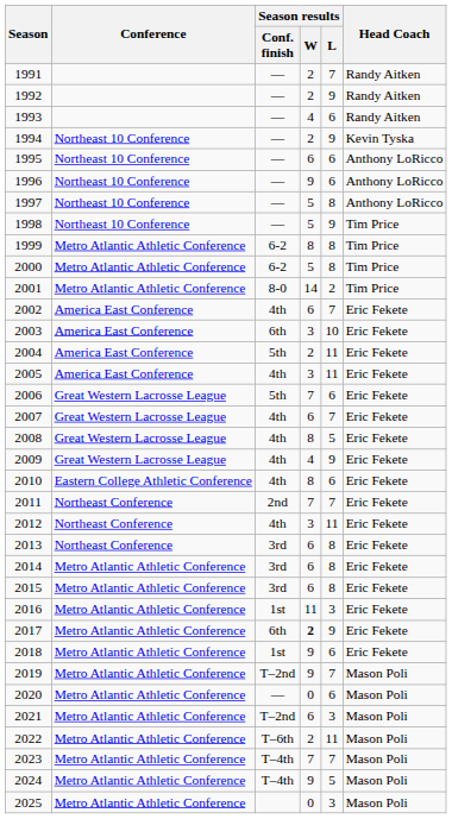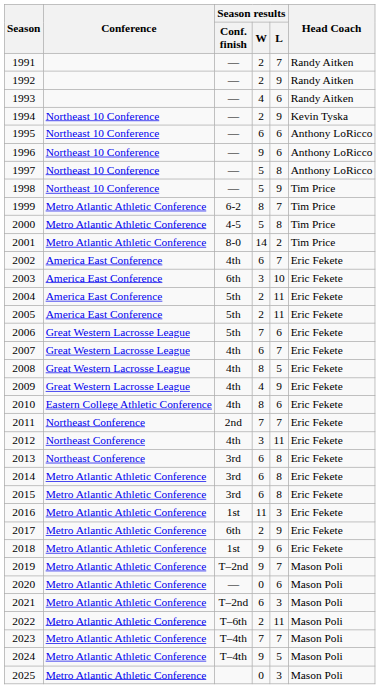1999 | Season results / L: 8 -> 7
2000 | Season results / Conf. finish: 6-2 -> 4-5
2005 | Season results / Conf. finish: 4th -> 5th
2005 | Season results / W: 3 -> 2
2017 | Season results / W: bold -> normal
